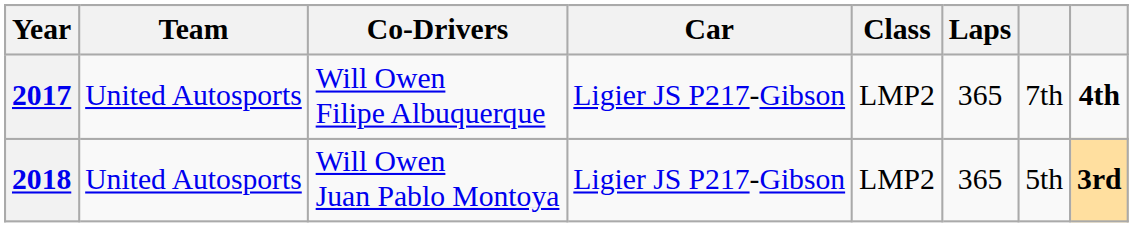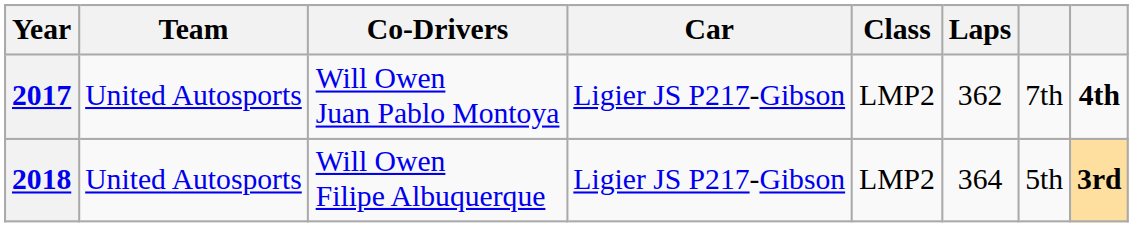2017 | Co-Drivers: Will Owen Filipe Albuquerque -> Will Owen Juan Pablo Montoya
2017 | Laps: 365 -> 362
2018 | Co-Drivers: Will Owen Juan Pablo Montoya -> Will Owen Filipe Albuquerque
2018 | Laps: 365 -> 364
